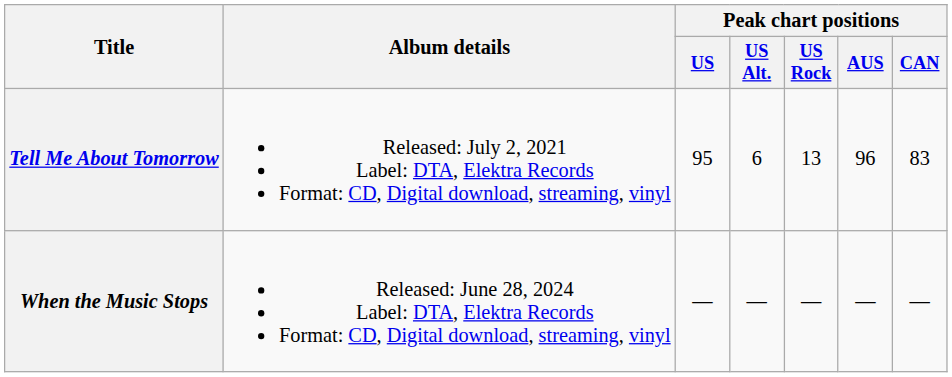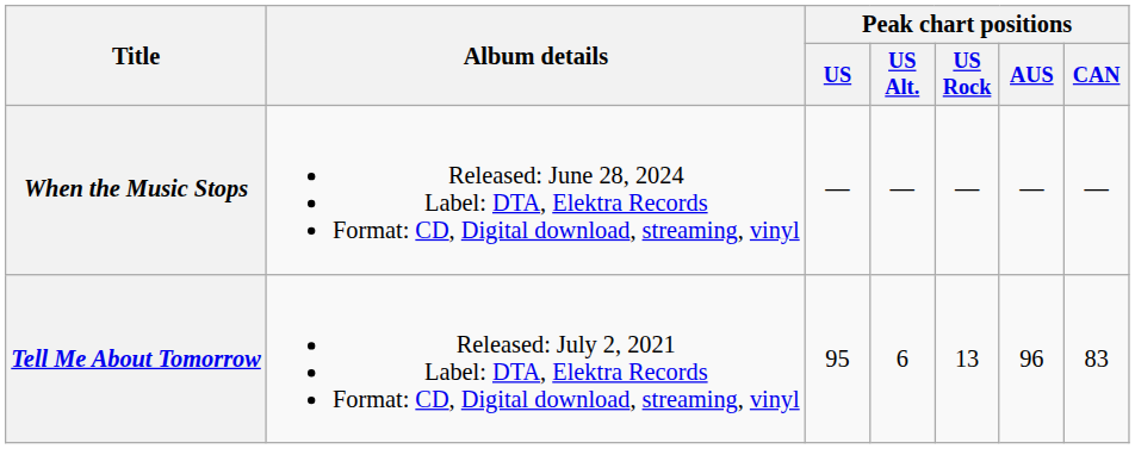rows swapped: Tell Me About Tomorrow <-> When the Music Stops
